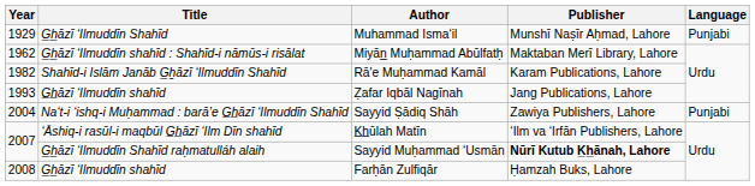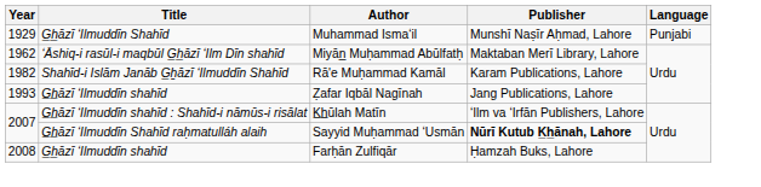Miyān̲ Muḥammad Abūlfatḥ | Title: G̲h̲āzī ʻIlmuddīn shahīd : Shahīd-i nāmūs-i risālat -> ʻĀshiq-i rasūl-i maqbūl G̲h̲āzī ʻIlm Dīn shahīd
- row: 2004 | Naʻt-i ʻishq-i Muḥammad : barāʼe G̲h̲āzī ʻIlmuddīn Shahīd | Sayyid Ṣādiq Shāh | Zawiya Publishers, Lahore | Punjabi
K̲h̲ūlah Matīn | Title: ʻĀshiq-i rasūl-i maqbūl G̲h̲āzī ʻIlm Dīn shahīd -> G̲h̲āzī ʻIlmuddīn shahīd : Shahīd-i nāmūs-i risālat
